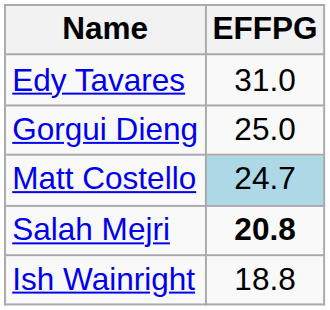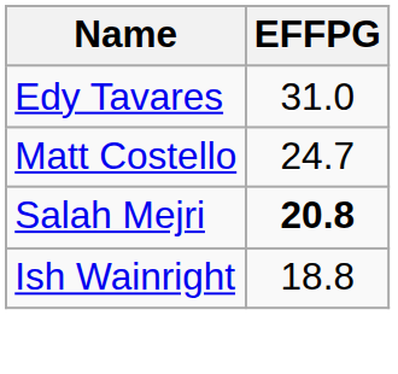- row: Gorgui Dieng | 25.0
Matt Costello | EFFPG: lightblue background -> no background
